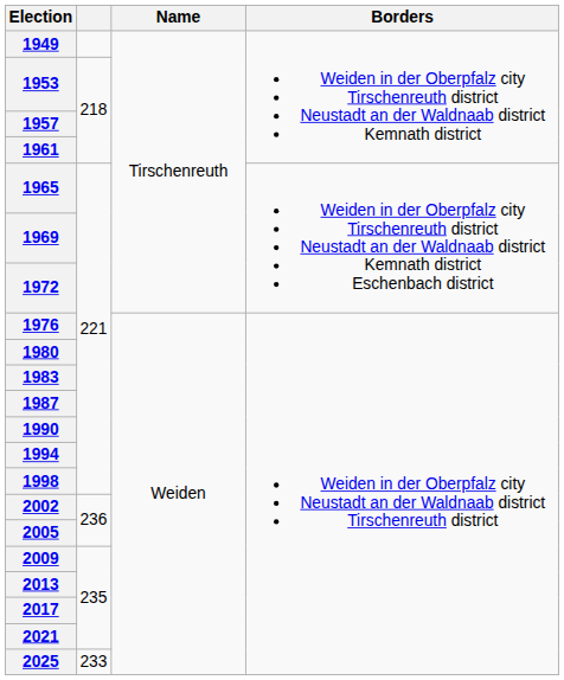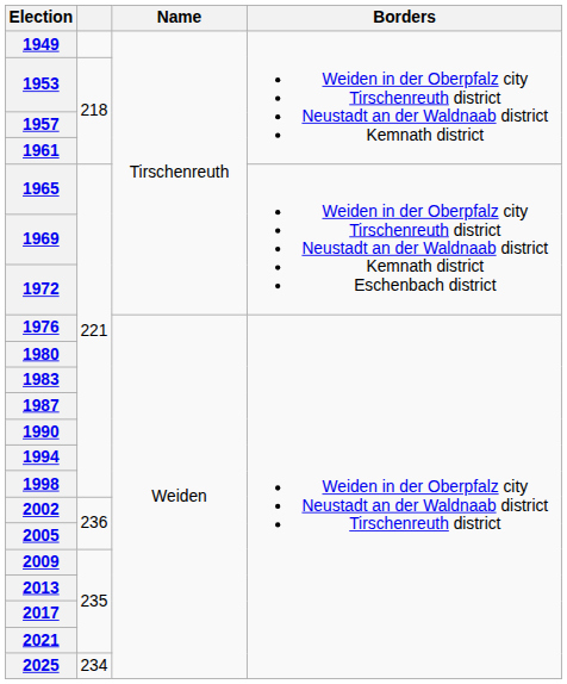2025 | column 2: 233 -> 234
